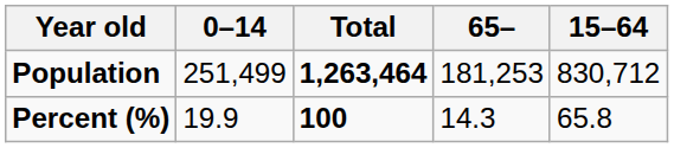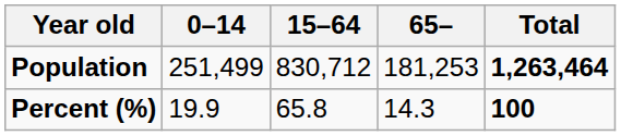columns swapped: 15–64 <-> Total
